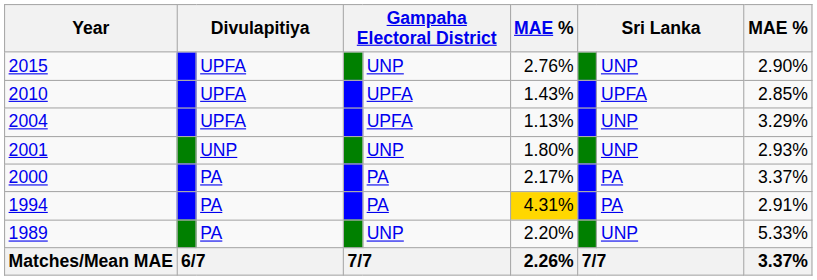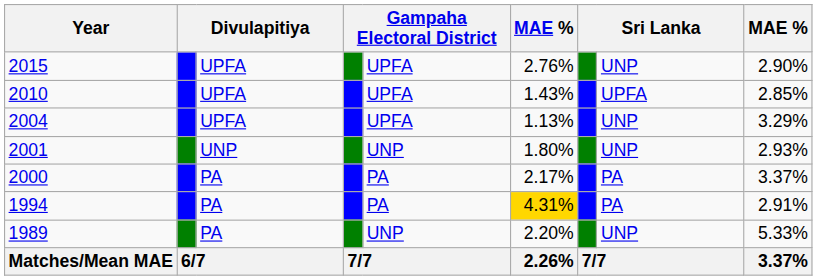2015 | column 5: UNP -> UPFA
